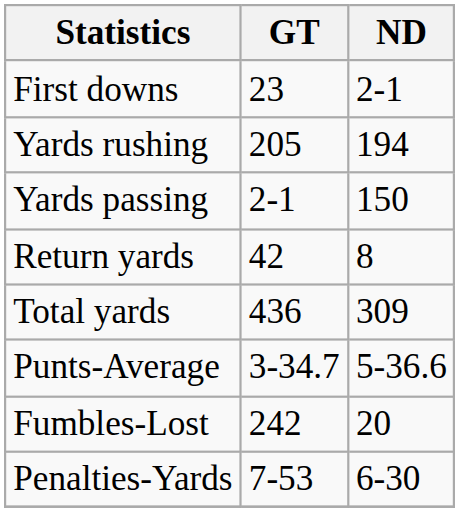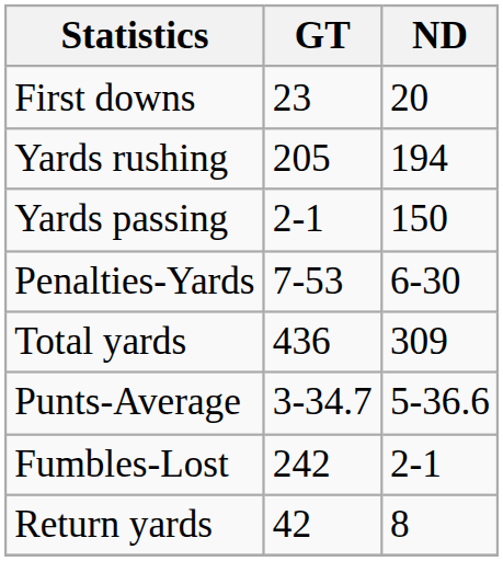First downs | ND: 2-1 -> 20
rows swapped: Return yards <-> Penalties-Yards
Fumbles-Lost | ND: 20 -> 2-1
